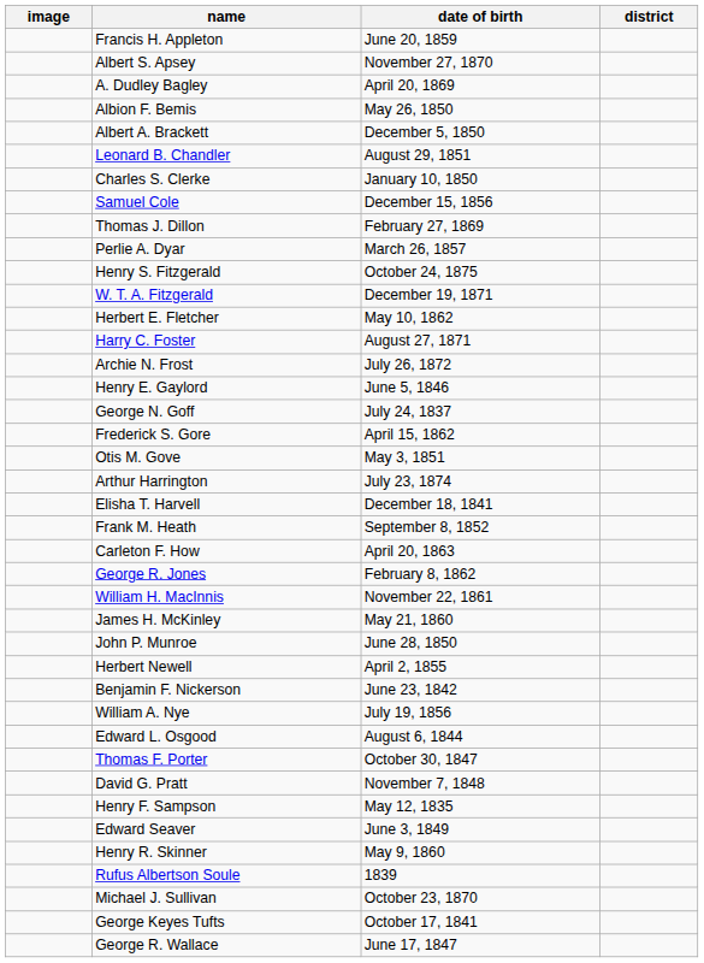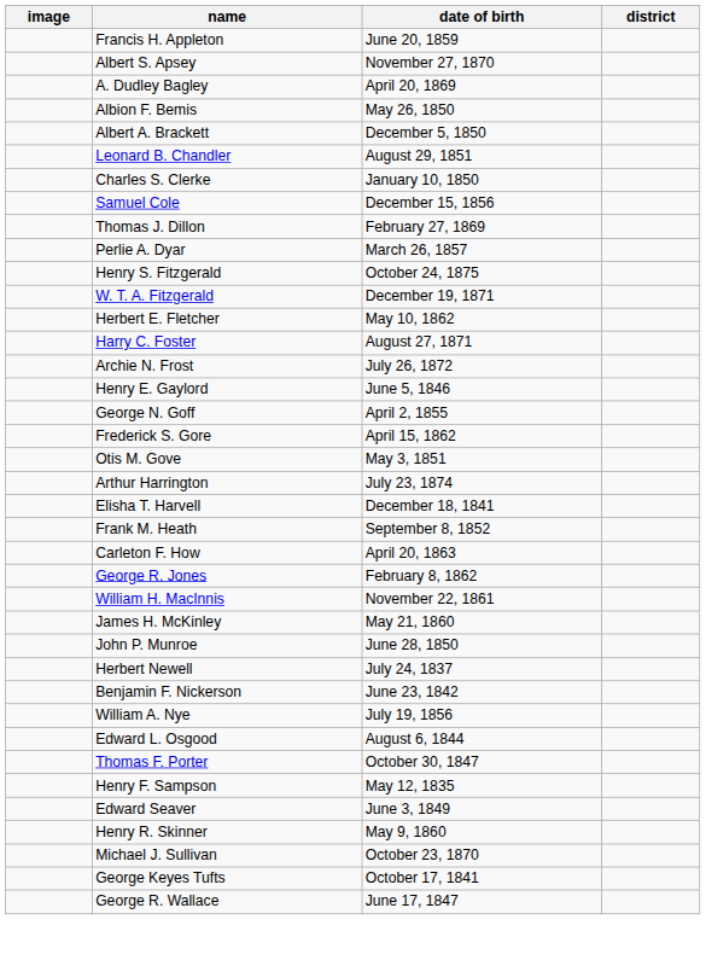George N. Goff | date of birth: July 24, 1837 -> April 2, 1855
Herbert Newell | date of birth: April 2, 1855 -> July 24, 1837
- row: David G. Pratt | November 7, 1848
- row: Rufus Albertson Soule | 1839
